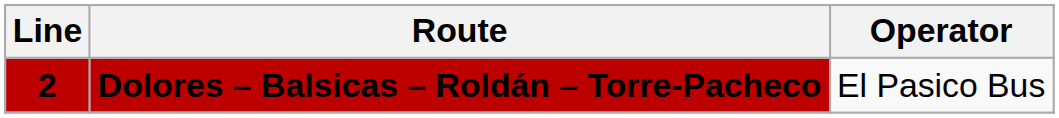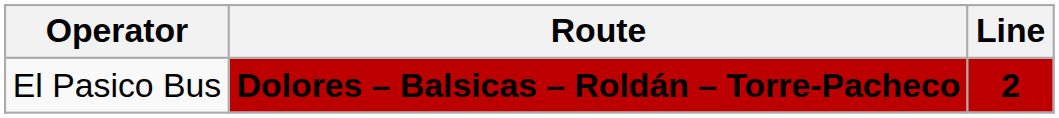columns swapped: Line <-> Operator
